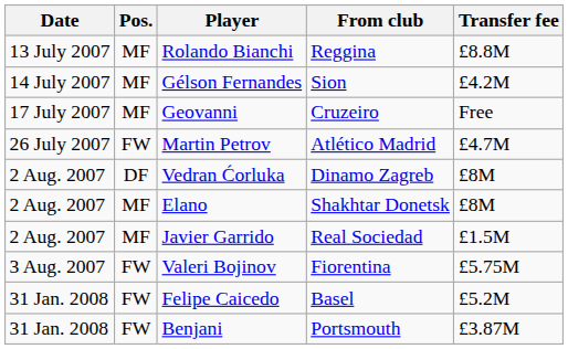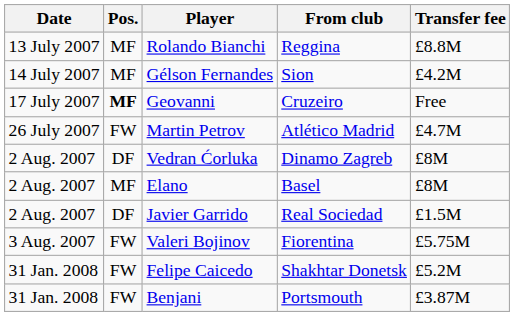Geovanni | Pos.: normal -> bold
Elano | From club: Shakhtar Donetsk -> Basel
Javier Garrido | Pos.: MF -> DF
Felipe Caicedo | From club: Basel -> Shakhtar Donetsk
